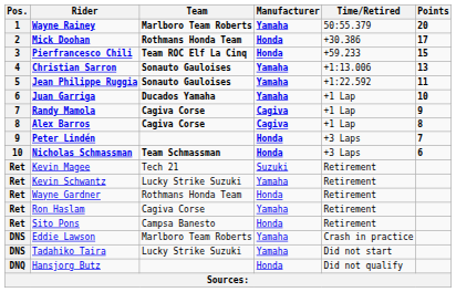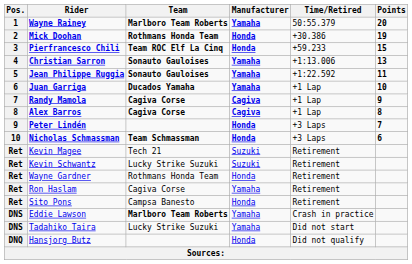Mick Doohan | Points: 17 -> 19
Kevin Schwantz | Manufacturer: Yamaha -> Suzuki
Eddie Lawson | Team: normal -> bold
